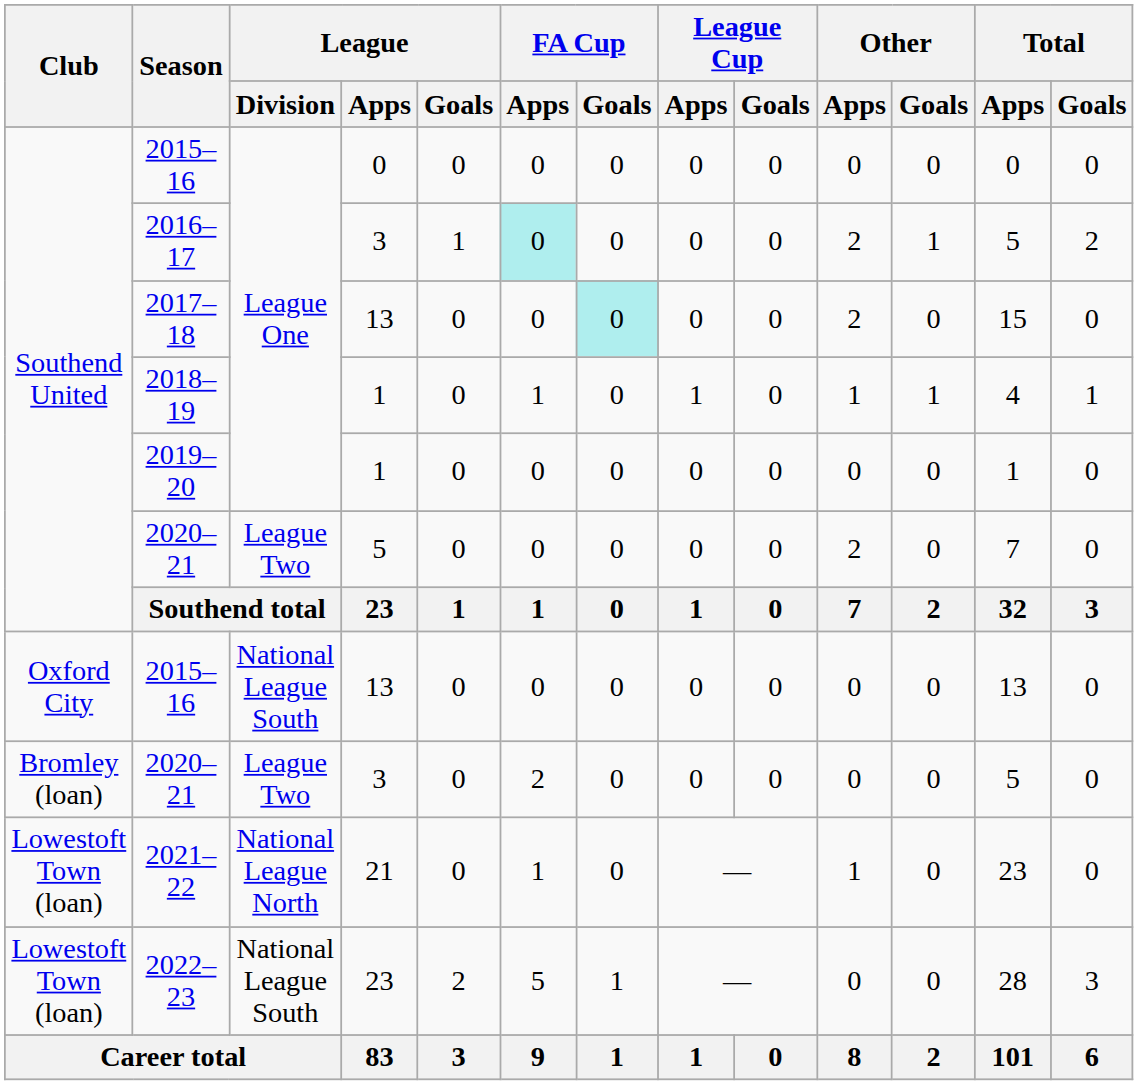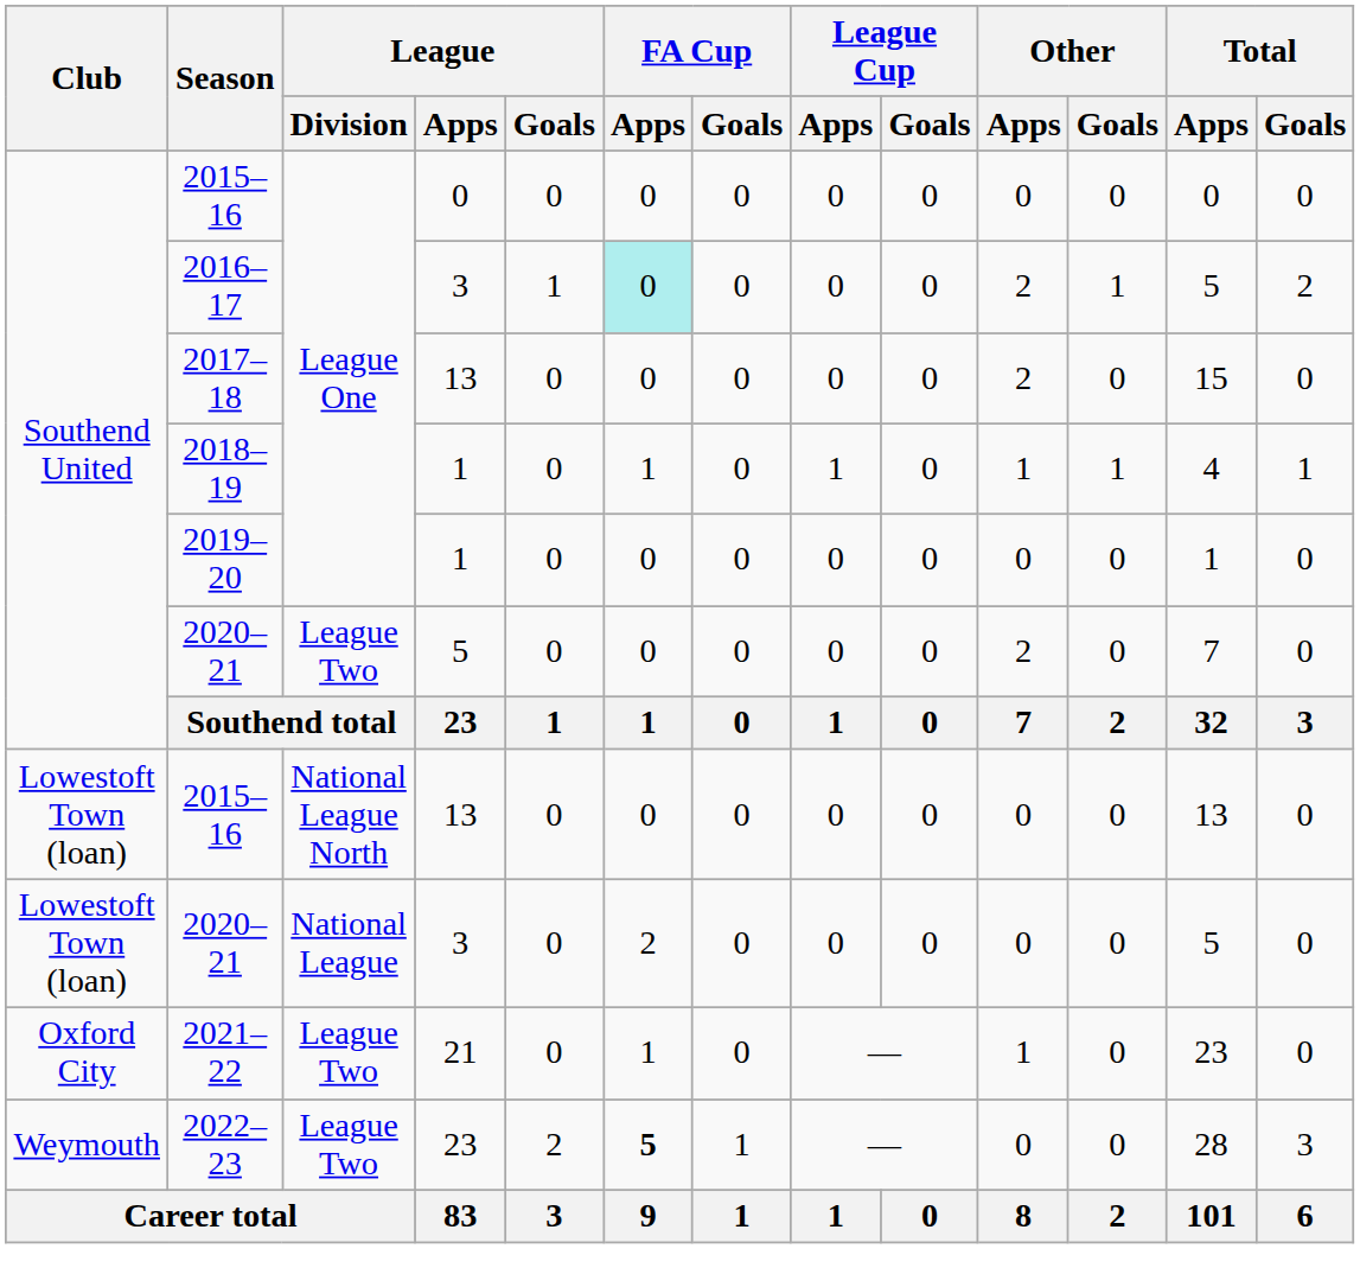2017–18 | FA Cup / Goals: paleturquoise background -> no background
2015–16 / 13 | Club: Oxford City -> Lowestoft Town (loan)
2015–16 / 13 | League / Division: National League South -> National League North
2020–21 / 3 | Club: Bromley (loan) -> Lowestoft Town (loan)
2020–21 / 3 | League / Division: League Two -> National League
2021–22 | Club: Lowestoft Town (loan) -> Oxford City
2021–22 | League / Division: National League North -> League Two
2022–23 | Club: Lowestoft Town (loan) -> Weymouth
2022–23 | League / Division: National League South -> League Two
2022–23 | FA Cup / Apps: normal -> bold
